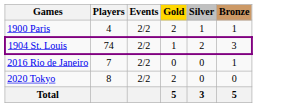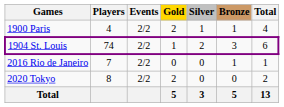+ column: Total | 4 | 6 | 1 | 2 | 13
